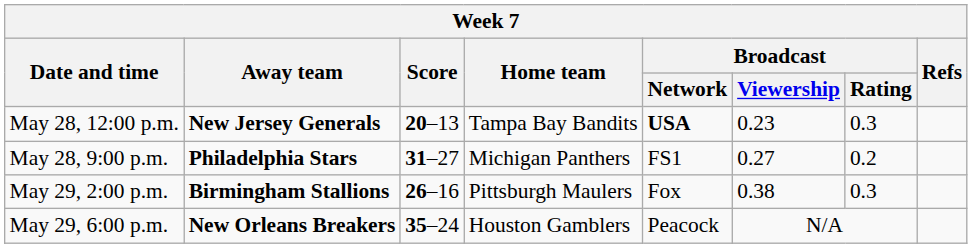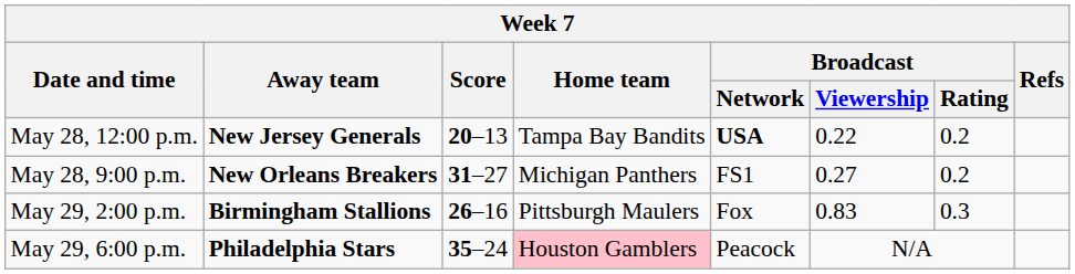May 28, 12:00 p.m. | Broadcast / Viewership: 0.23 -> 0.22
May 28, 12:00 p.m. | Broadcast / Rating: 0.3 -> 0.2
May 28, 9:00 p.m. | Away team: Philadelphia Stars -> New Orleans Breakers
May 29, 2:00 p.m. | Broadcast / Viewership: 0.38 -> 0.83
May 29, 6:00 p.m. | Away team: New Orleans Breakers -> Philadelphia Stars
May 29, 6:00 p.m. | Home team: no background -> pink background
